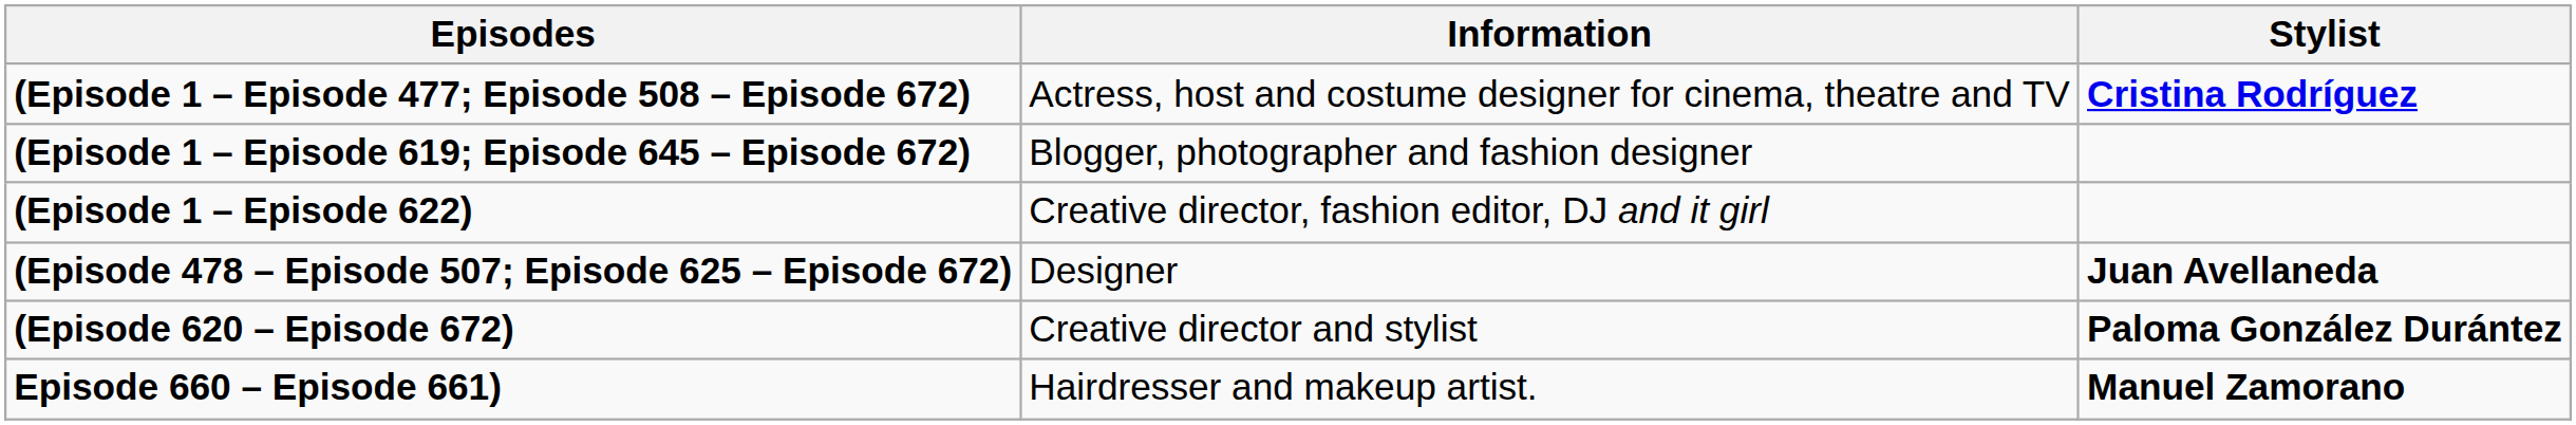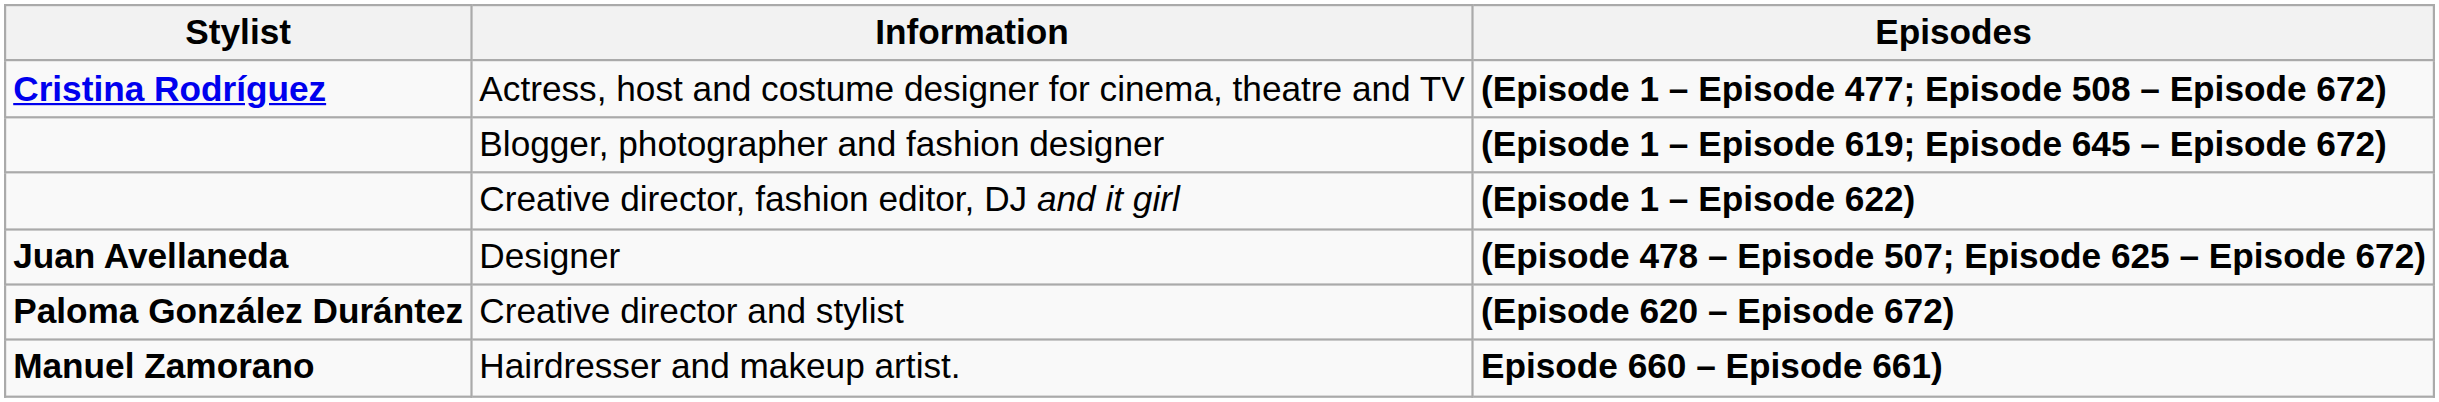columns swapped: Stylist <-> Episodes
